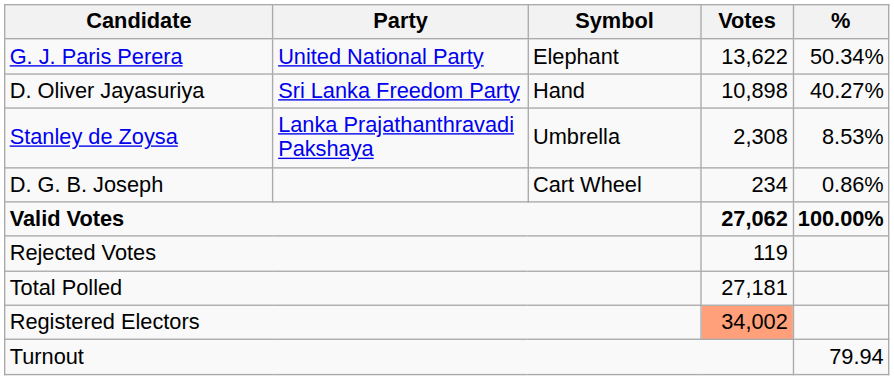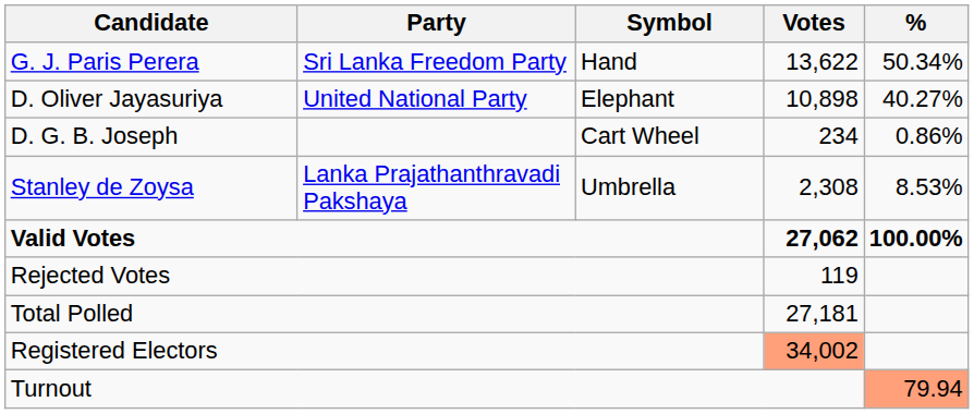G. J. Paris Perera | Party: United National Party -> Sri Lanka Freedom Party
G. J. Paris Perera | Symbol: Elephant -> Hand
D. Oliver Jayasuriya | Party: Sri Lanka Freedom Party -> United National Party
D. Oliver Jayasuriya | Symbol: Hand -> Elephant
rows swapped: Stanley de Zoysa <-> D. G. B. Joseph
Turnout | %: no background -> lightsalmon background
